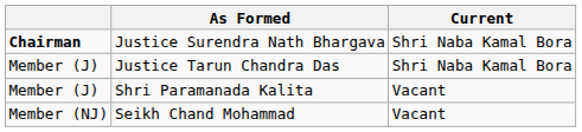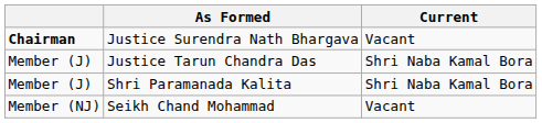Justice Surendra Nath Bhargava | Current: Shri Naba Kamal Bora -> Vacant
Shri Paramanada Kalita | Current: Vacant -> Shri Naba Kamal Bora
